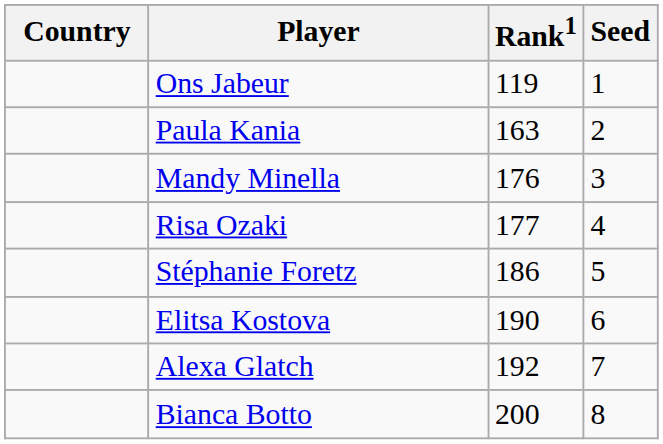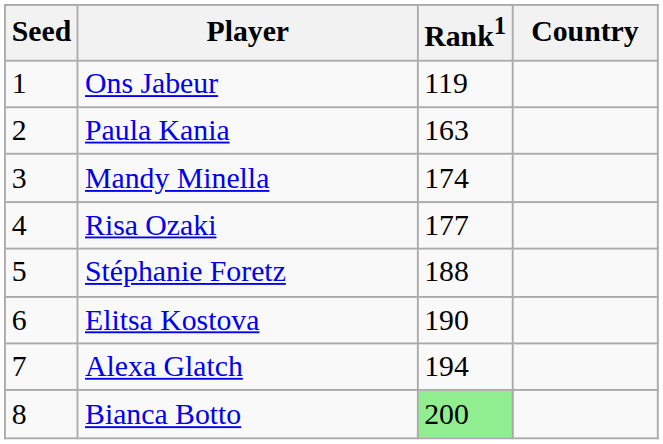columns swapped: Country <-> Seed
Mandy Minella | Rank1: 176 -> 174
Stéphanie Foretz | Rank1: 186 -> 188
Alexa Glatch | Rank1: 192 -> 194
Bianca Botto | Rank1: no background -> lightgreen background
